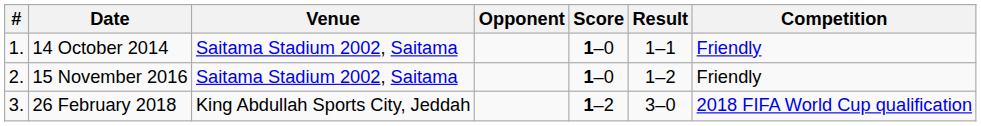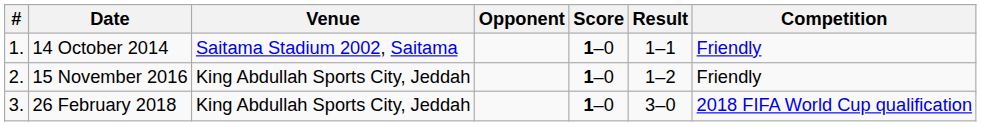15 November 2016 | Venue: Saitama Stadium 2002, Saitama -> King Abdullah Sports City, Jeddah
26 February 2018 | Score: 1–2 -> 1–0
